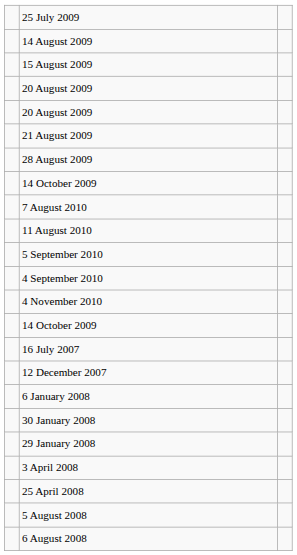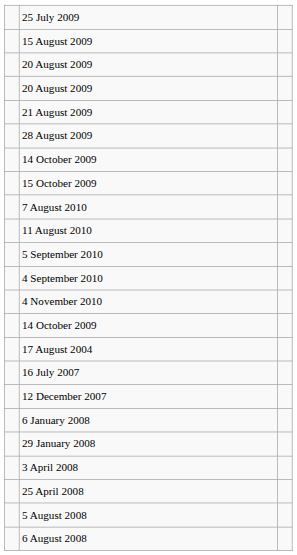- row: 14 August 2009
+ row: 15 October 2009
+ row: 17 August 2004
- row: 30 January 2008
